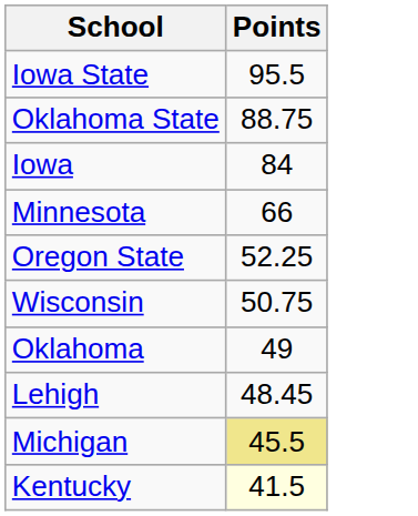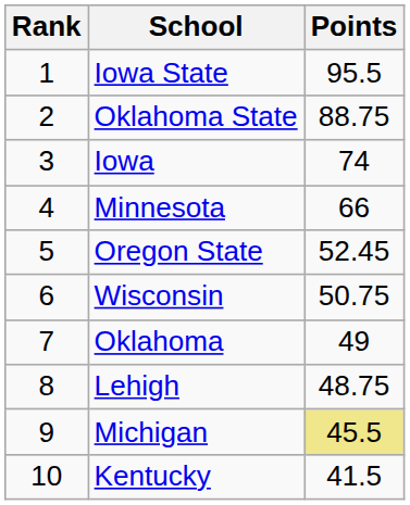+ column: Rank | 1 | 2 | 3 | 4 | 5 | 6 | 7 | 8 | 9 | 10
Iowa | Points: 84 -> 74
Oregon State | Points: 52.25 -> 52.45
Lehigh | Points: 48.45 -> 48.75
Kentucky | Points: lightyellow background -> no background
